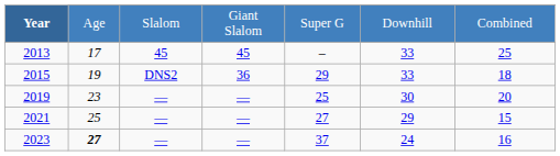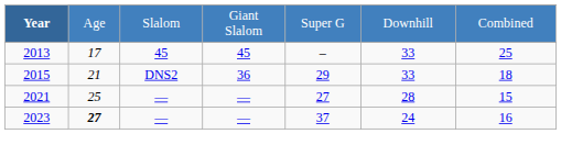2015 | column 2: 19 -> 21
- row: 2019 | 23 | — | — | 25 | 30 | 20
2021 | column 6: 29 -> 28
